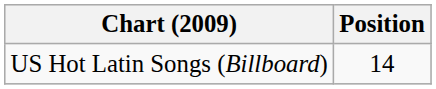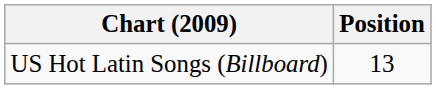US Hot Latin Songs (Billboard) | Position: 14 -> 13
